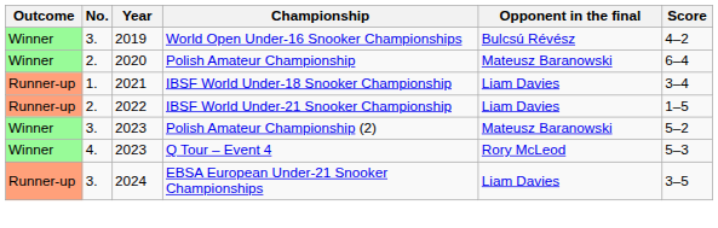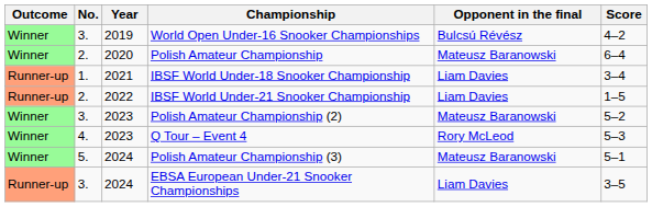+ row: Winner | 5. | 2024 | Polish Amateur Championship (3) | Mateusz Baranowski | 5–1
